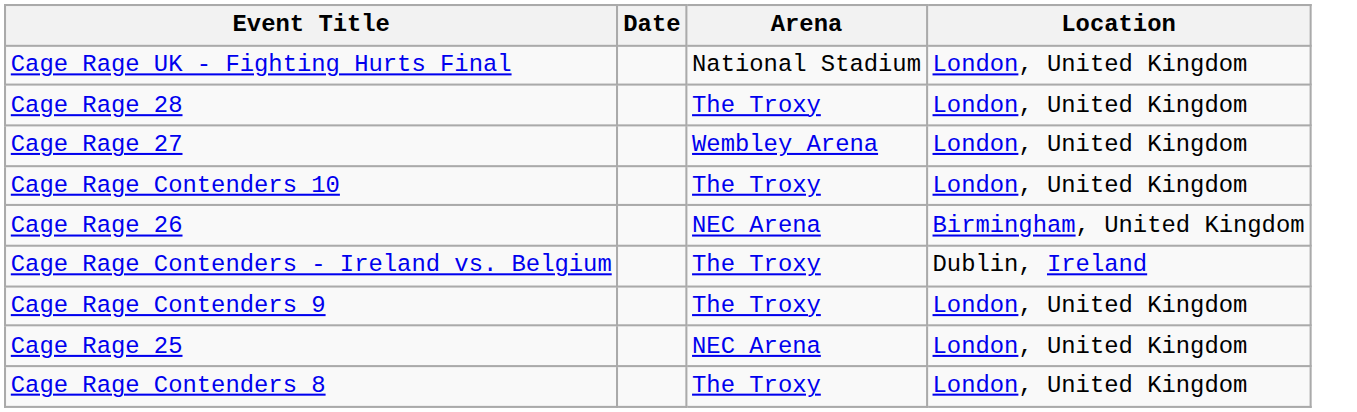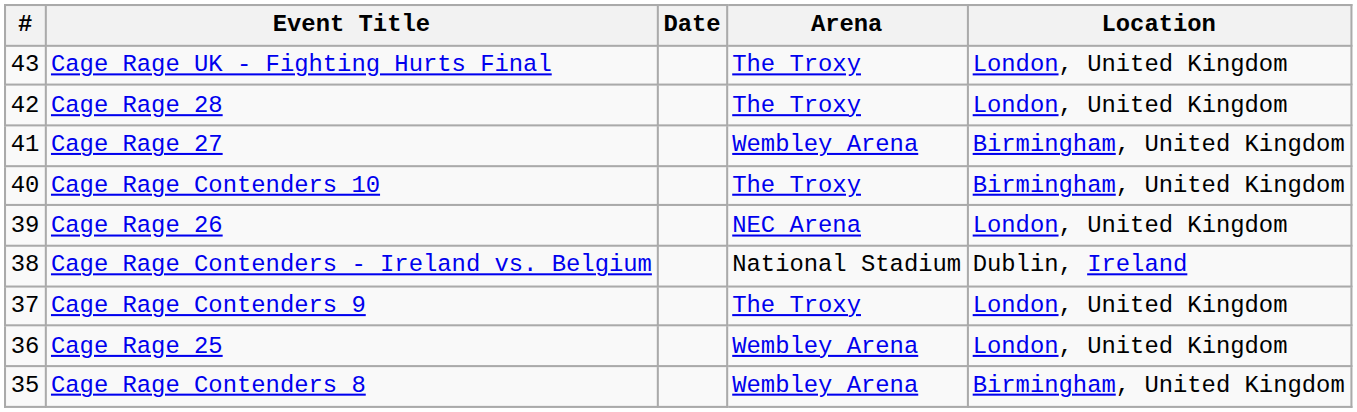+ column: # | 43 | 42 | 41 | 40 | 39 | 38 | 37 | 36 | 35
Cage Rage UK - Fighting Hurts Final | Arena: National Stadium -> The Troxy
Cage Rage 27 | Location: London, United Kingdom -> Birmingham, United Kingdom
Cage Rage Contenders 10 | Location: London, United Kingdom -> Birmingham, United Kingdom
Cage Rage 26 | Location: Birmingham, United Kingdom -> London, United Kingdom
Cage Rage Contenders - Ireland vs. Belgium | Arena: The Troxy -> National Stadium
Cage Rage 25 | Arena: NEC Arena -> Wembley Arena
Cage Rage Contenders 8 | Arena: The Troxy -> Wembley Arena
Cage Rage Contenders 8 | Location: London, United Kingdom -> Birmingham, United Kingdom
